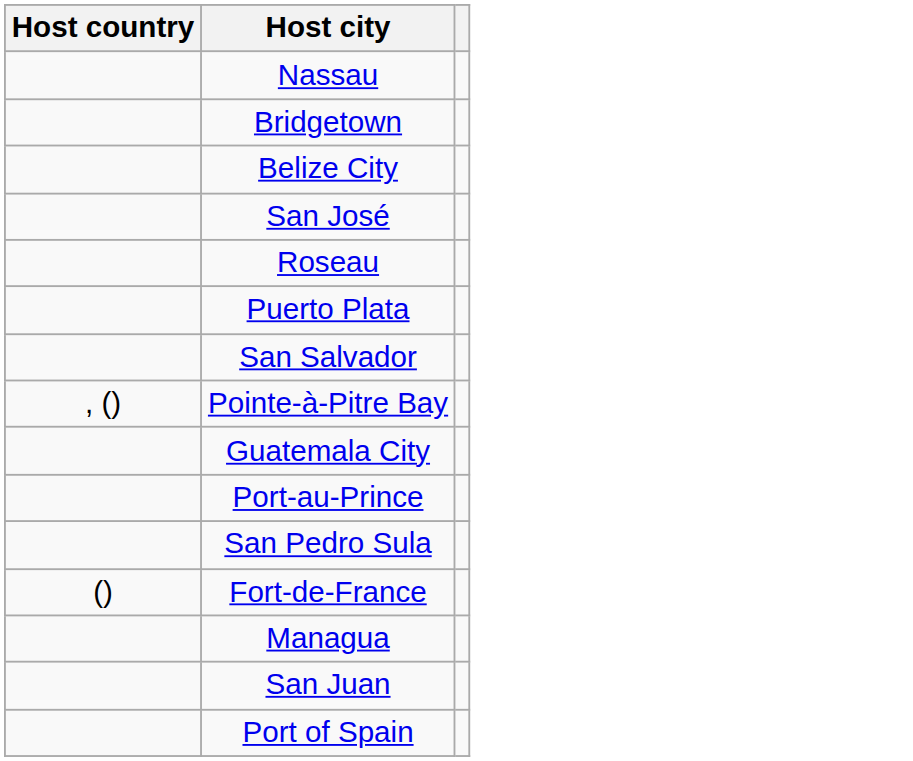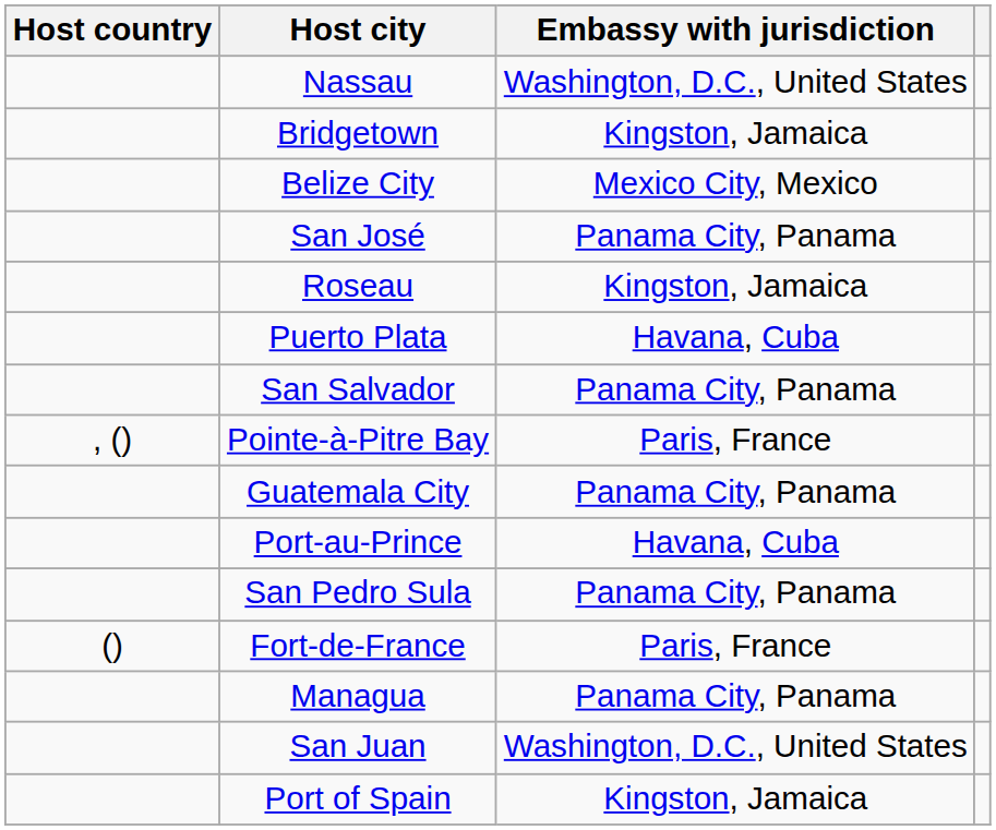+ column: Embassy with jurisdiction | Washington, D.C., United States | Kingston, Jamaica | Mexico City, Mexico | Panama City, Panama | Kingston, Jamaica | Havana, Cuba | Panama City, Panama | Paris, France | Panama City, Panama | Havana, Cuba | Panama City, Panama | Paris, France | Panama City, Panama | Washington, D.C., United States | Kingston, Jamaica
